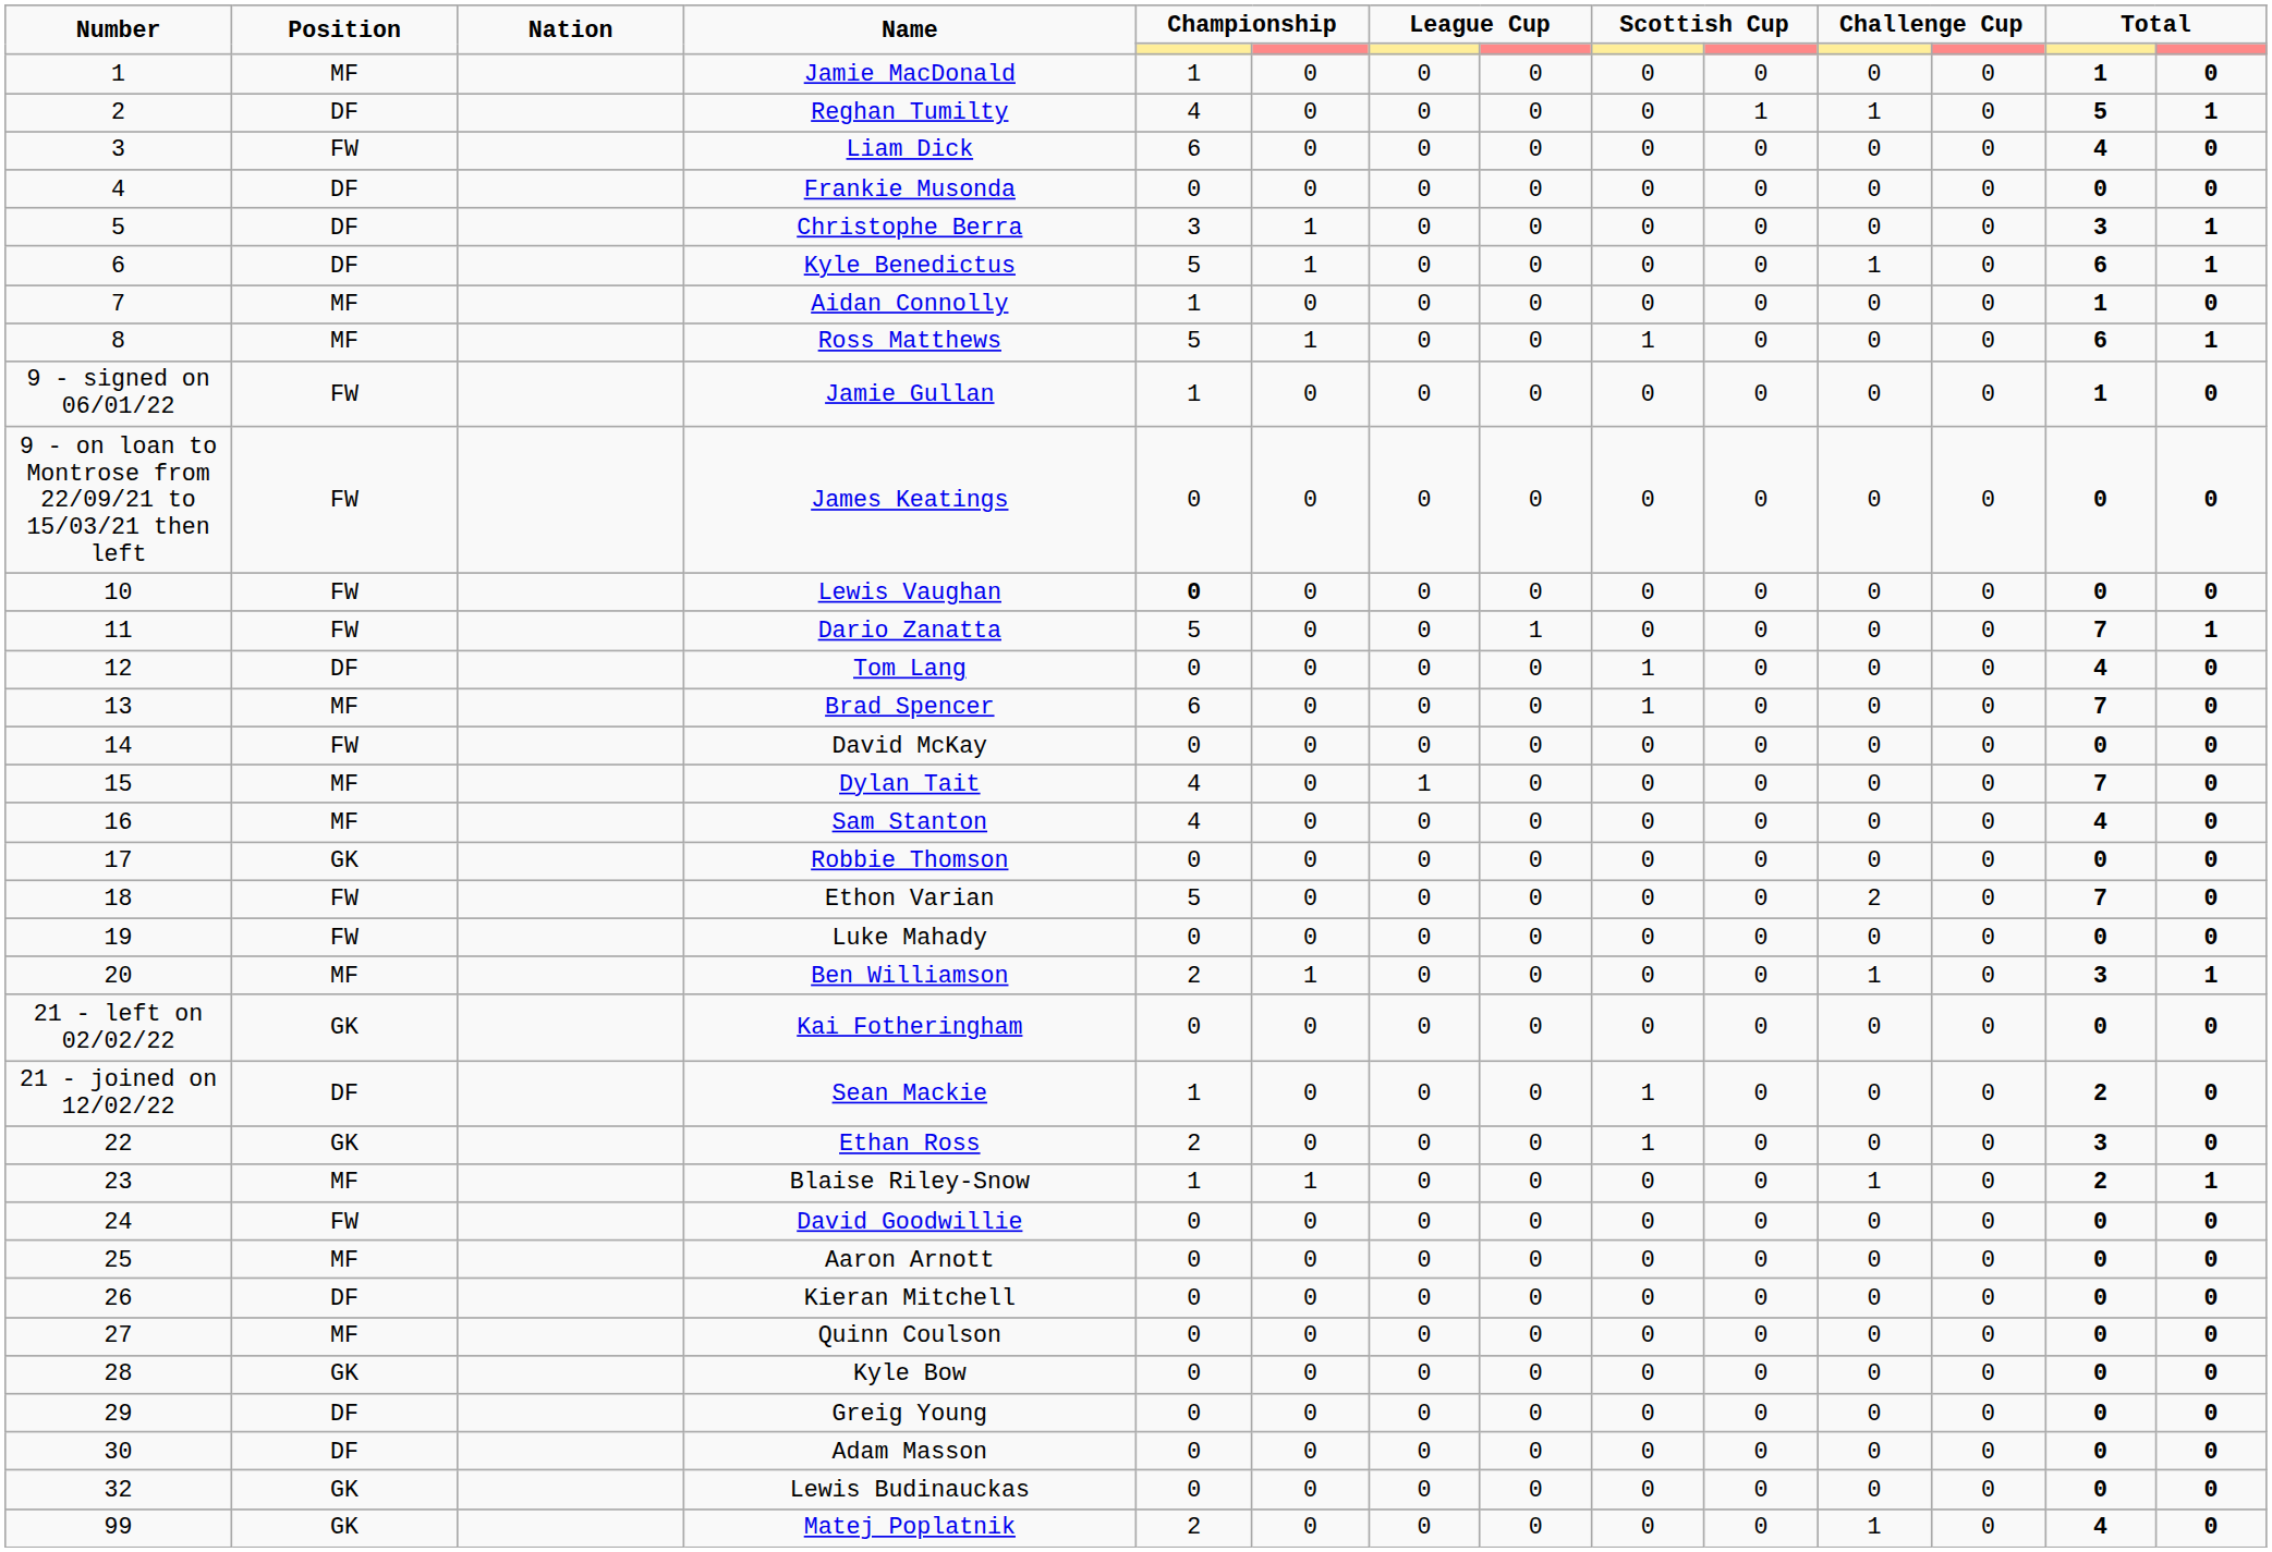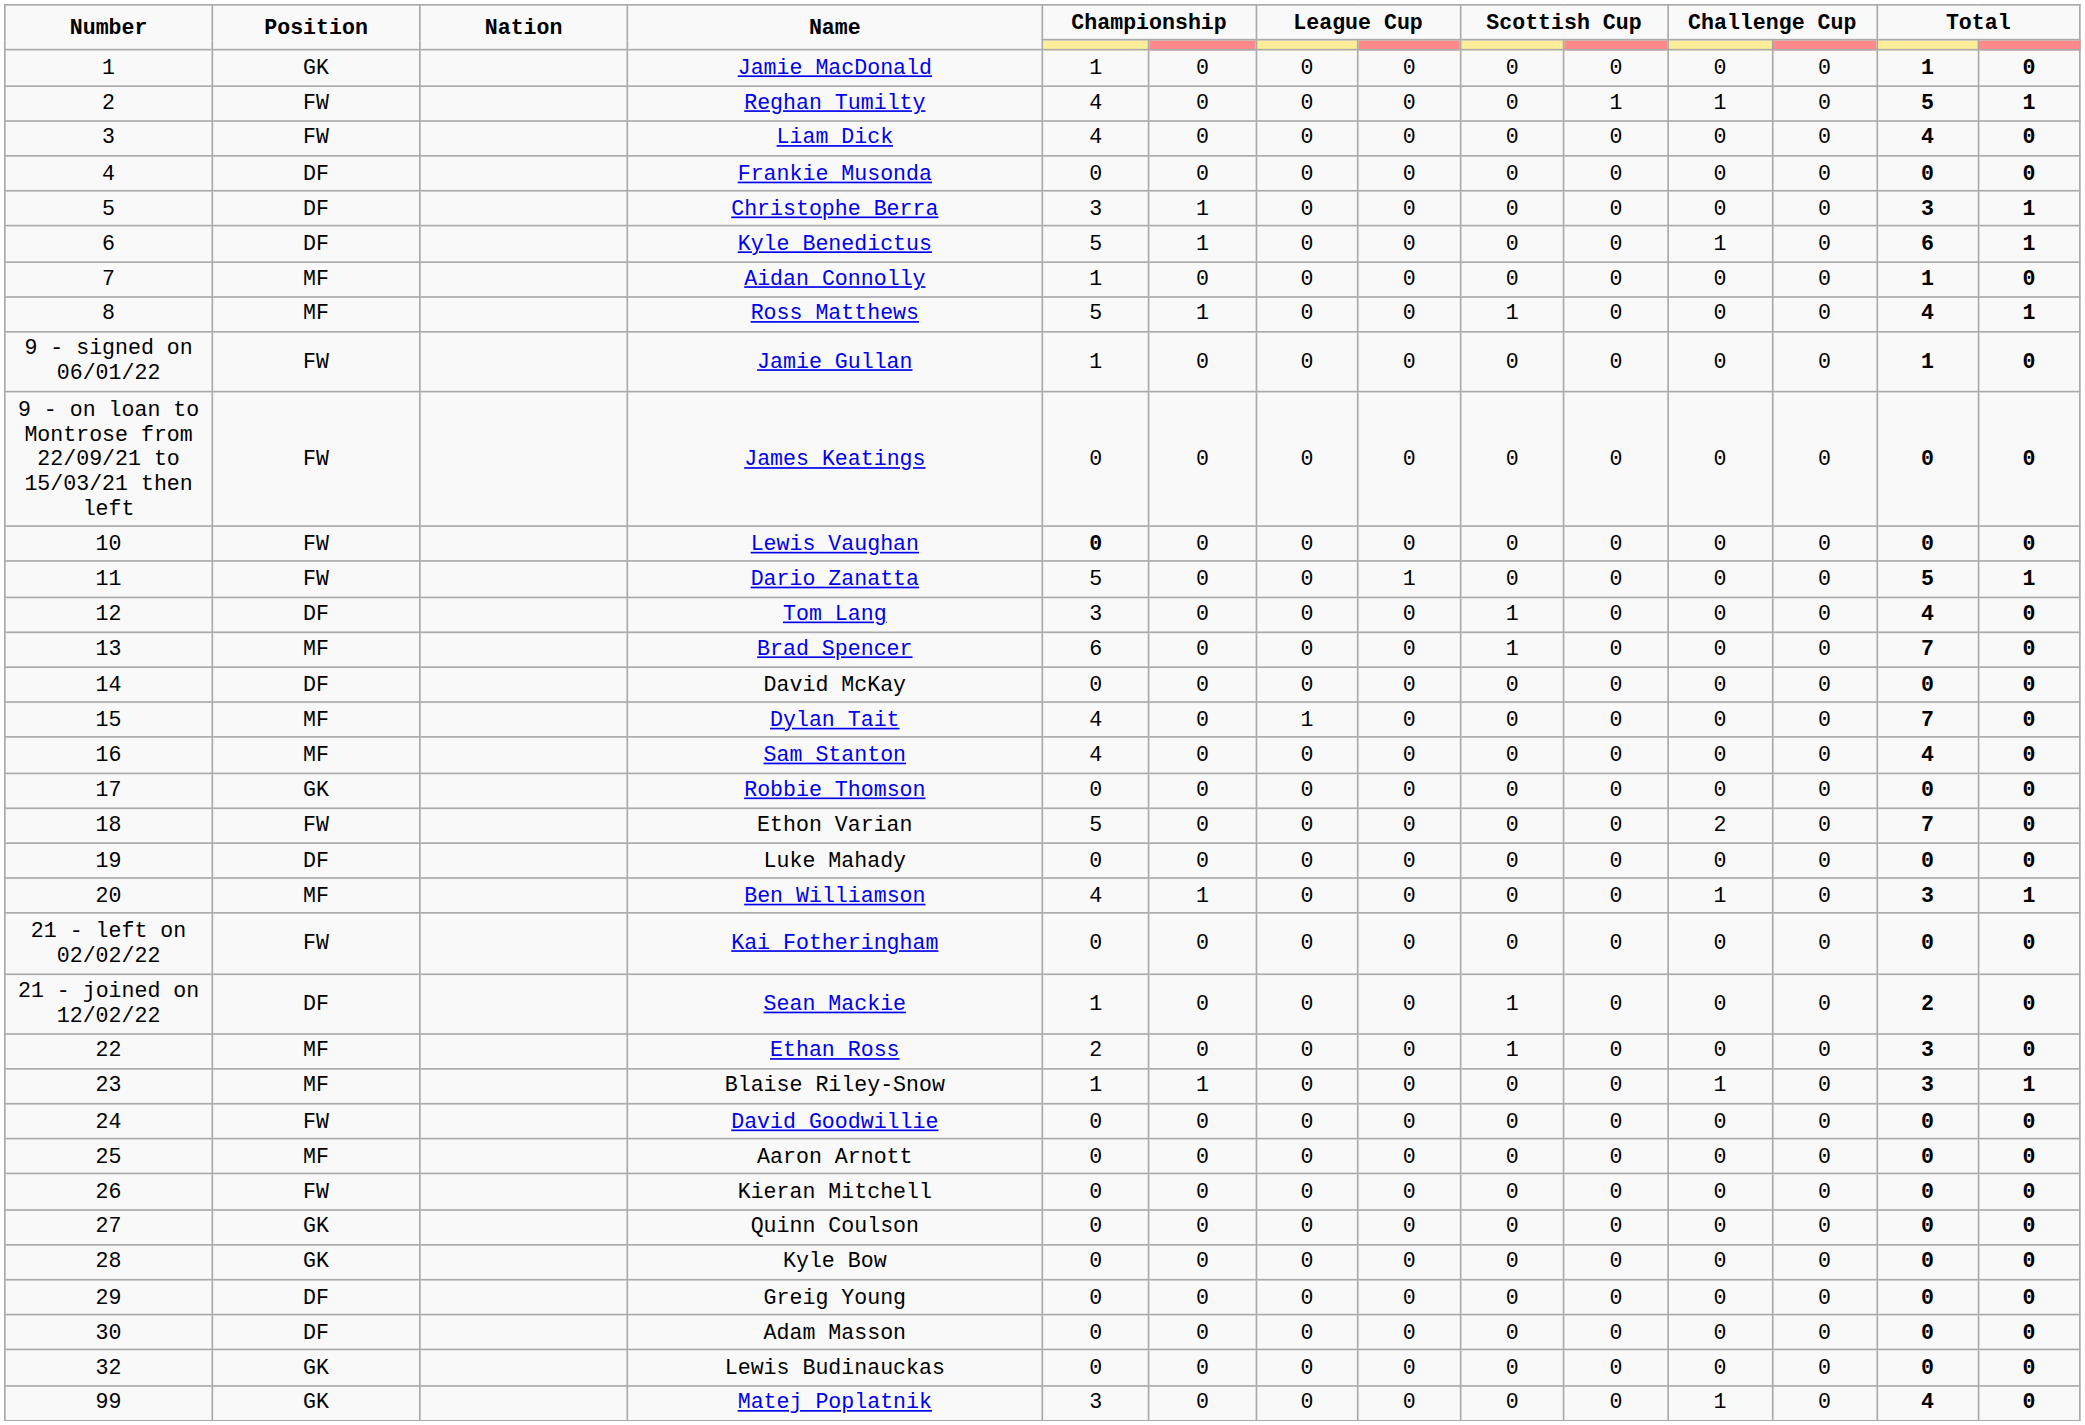Jamie MacDonald | Position: MF -> GK
Reghan Tumilty | Position: DF -> FW
Liam Dick | column 5: 6 -> 4
Ross Matthews | column 13: 6 -> 4
Dario Zanatta | column 13: 7 -> 5
Tom Lang | column 5: 0 -> 3
David McKay | Position: FW -> DF
Luke Mahady | Position: FW -> DF
Ben Williamson | column 5: 2 -> 4
Kai Fotheringham | Position: GK -> FW
Ethan Ross | Position: GK -> MF
Blaise Riley-Snow | column 13: 2 -> 3
Kieran Mitchell | Position: DF -> FW
Quinn Coulson | Position: MF -> GK
Matej Poplatnik | column 5: 2 -> 3
